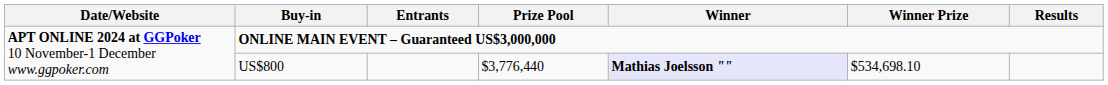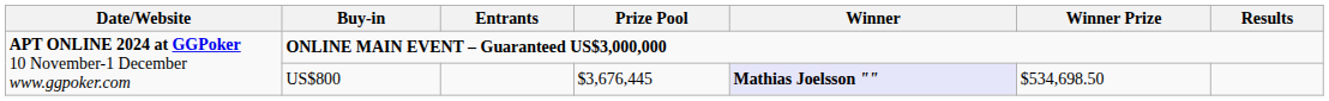US$800 | Prize Pool: $3,776,440 -> $3,676,445
US$800 | Winner Prize: $534,698.10 -> $534,698.50
